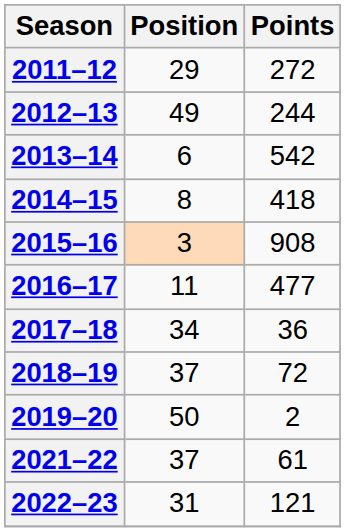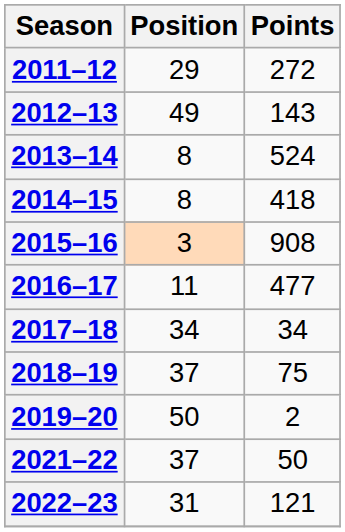2012–13 | Points: 244 -> 143
2013–14 | Position: 6 -> 8
2013–14 | Points: 542 -> 524
2017–18 | Points: 36 -> 34
2018–19 | Points: 72 -> 75
2021–22 | Points: 61 -> 50
